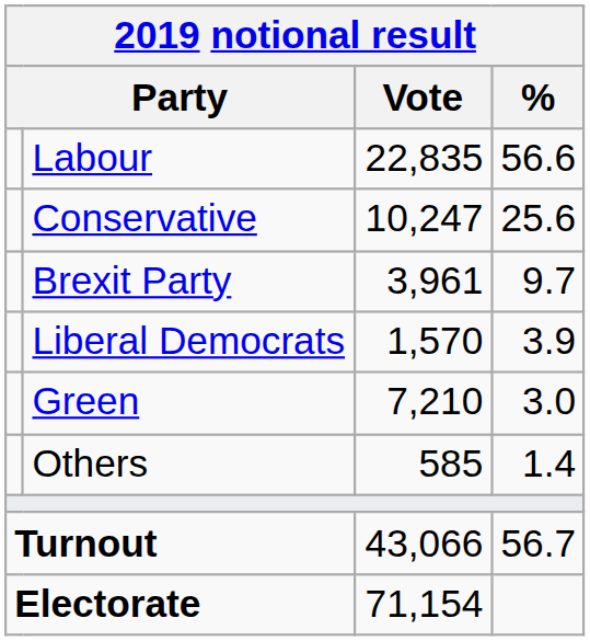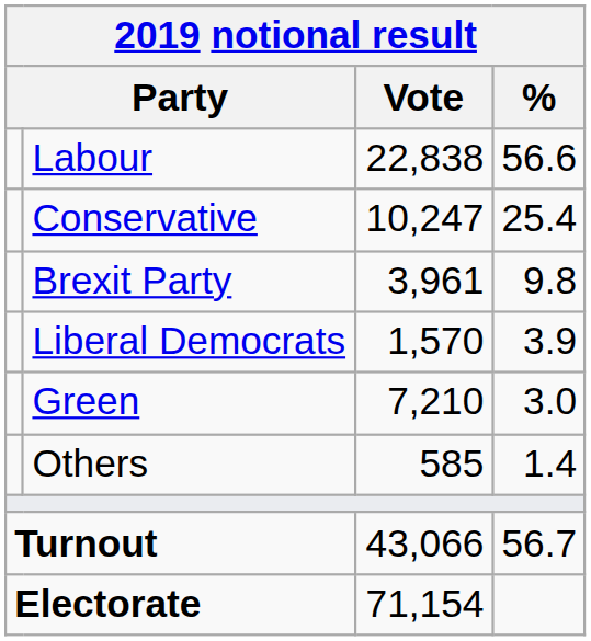Labour | Vote: 22,835 -> 22,838
Conservative | %: 25.6 -> 25.4
Brexit Party | %: 9.7 -> 9.8
